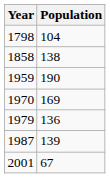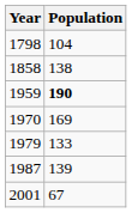1959 | Population: normal -> bold
1979 | Population: 136 -> 133
